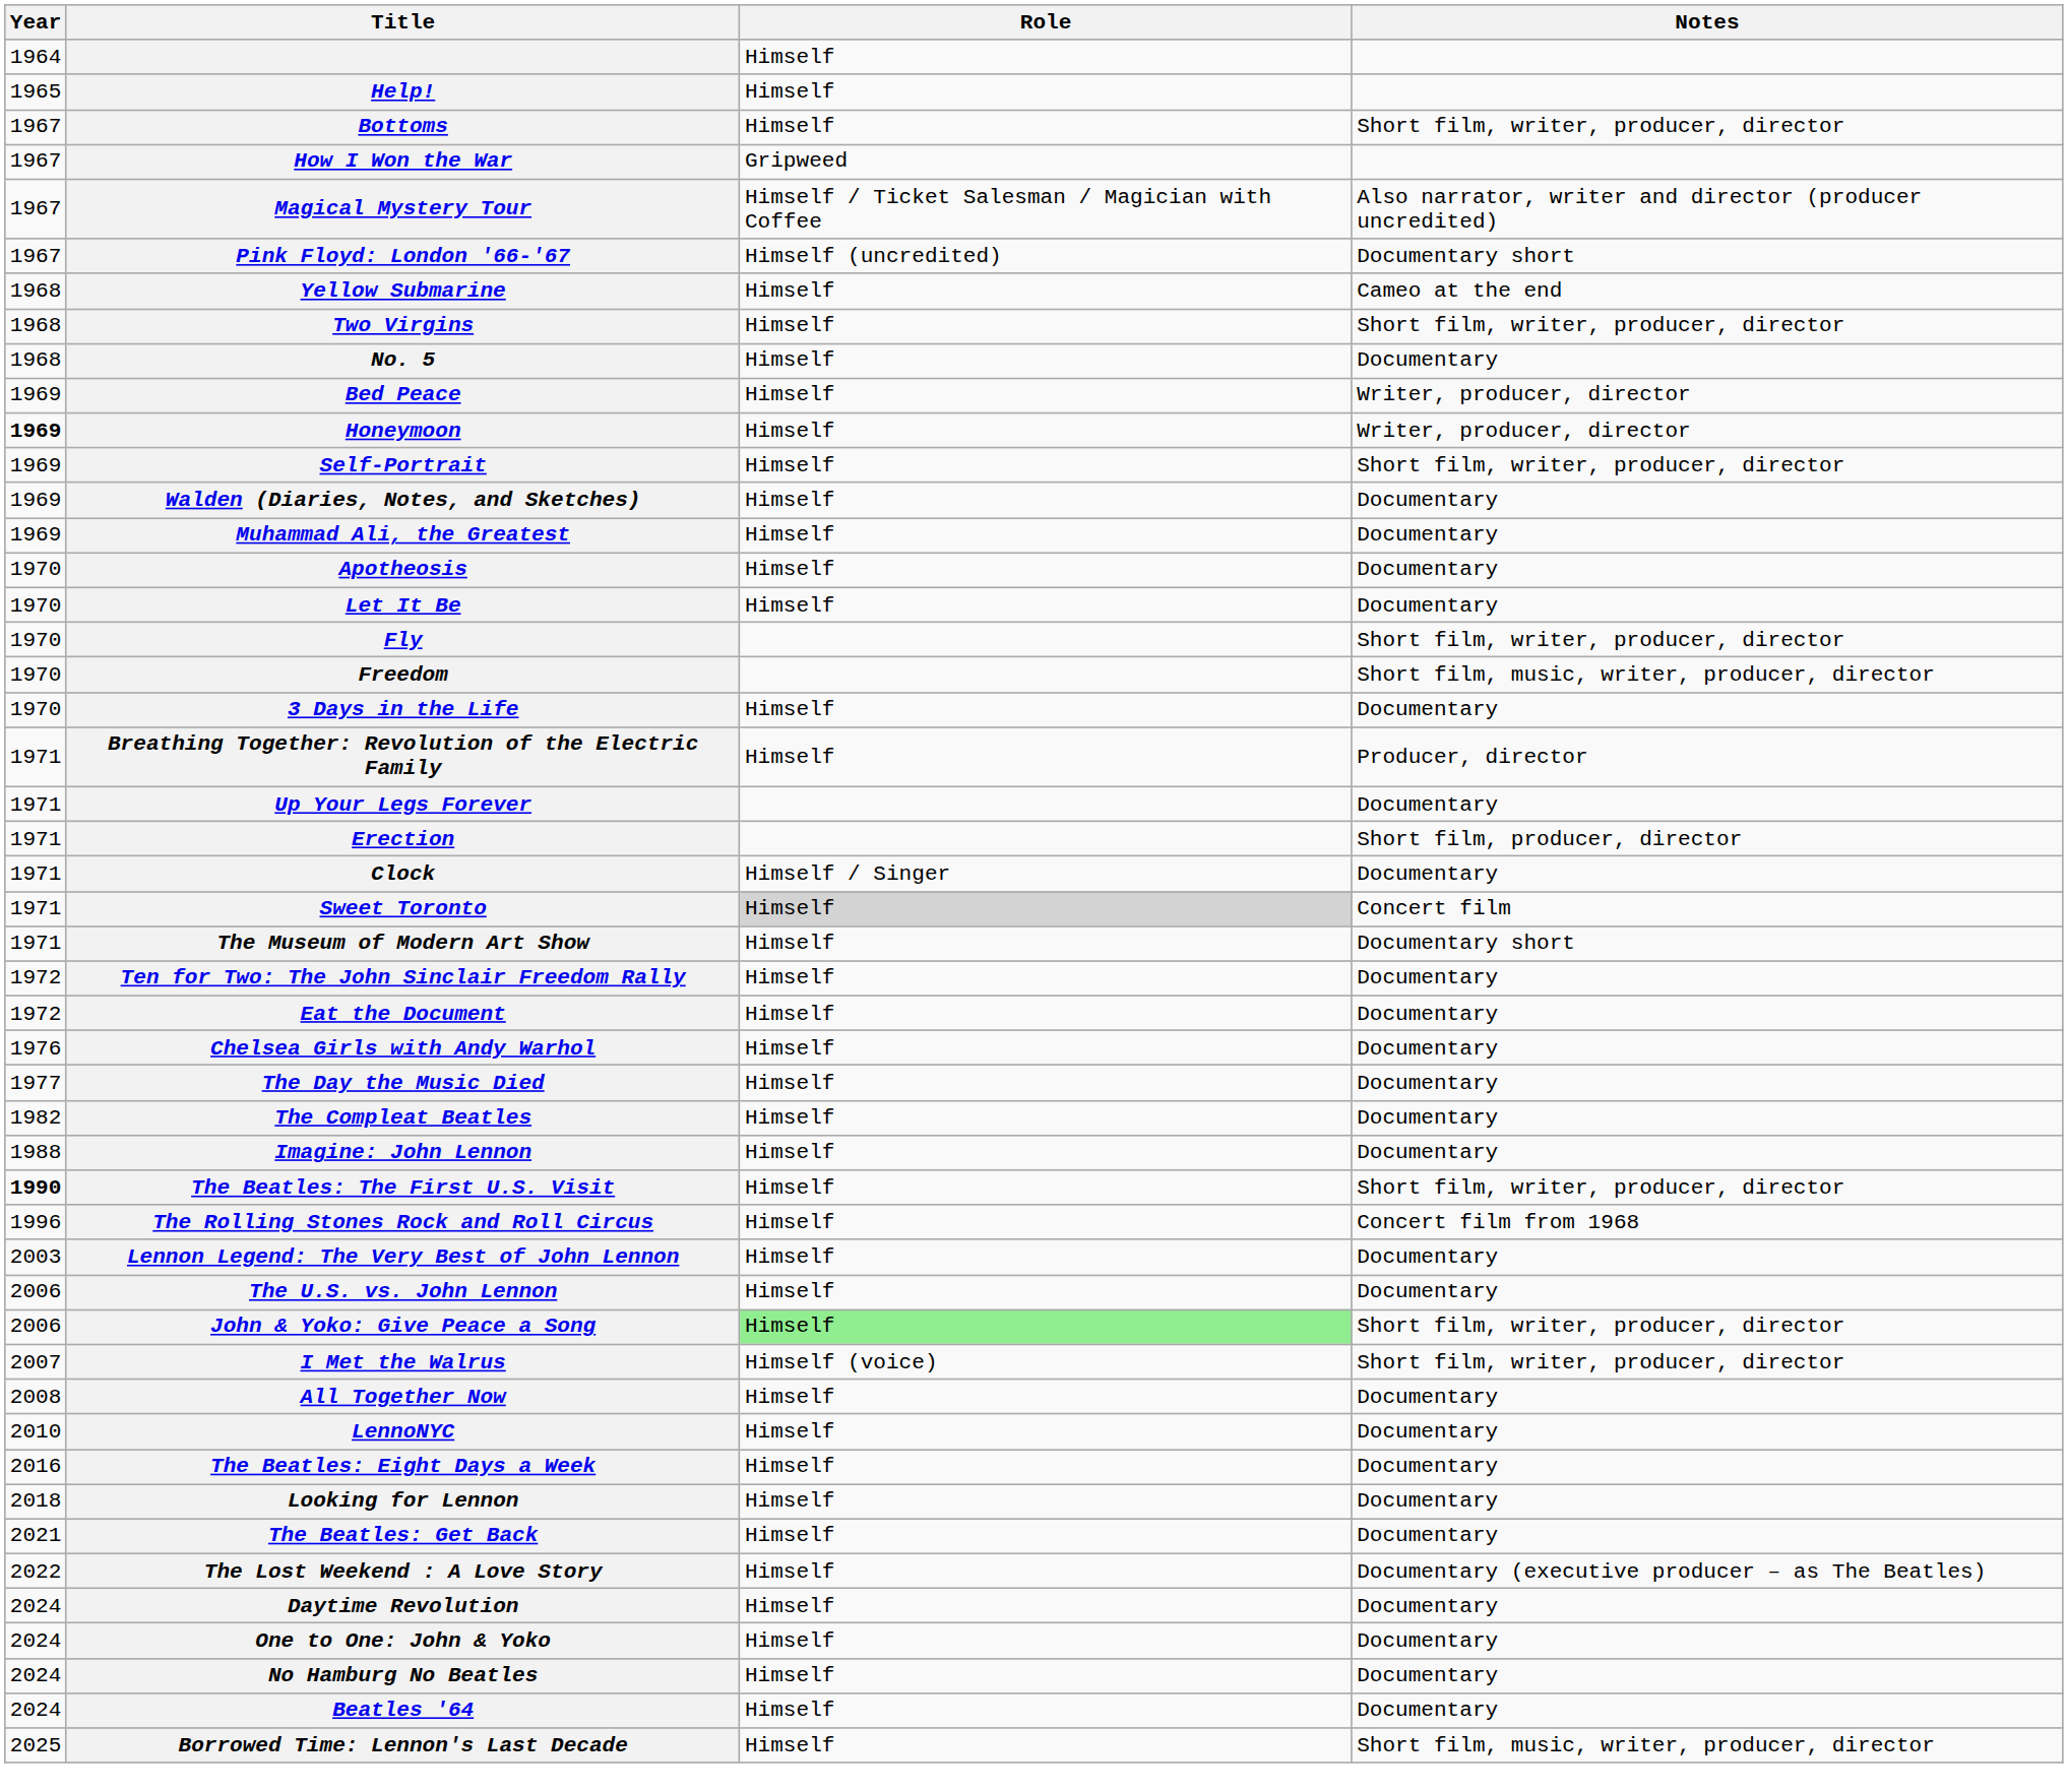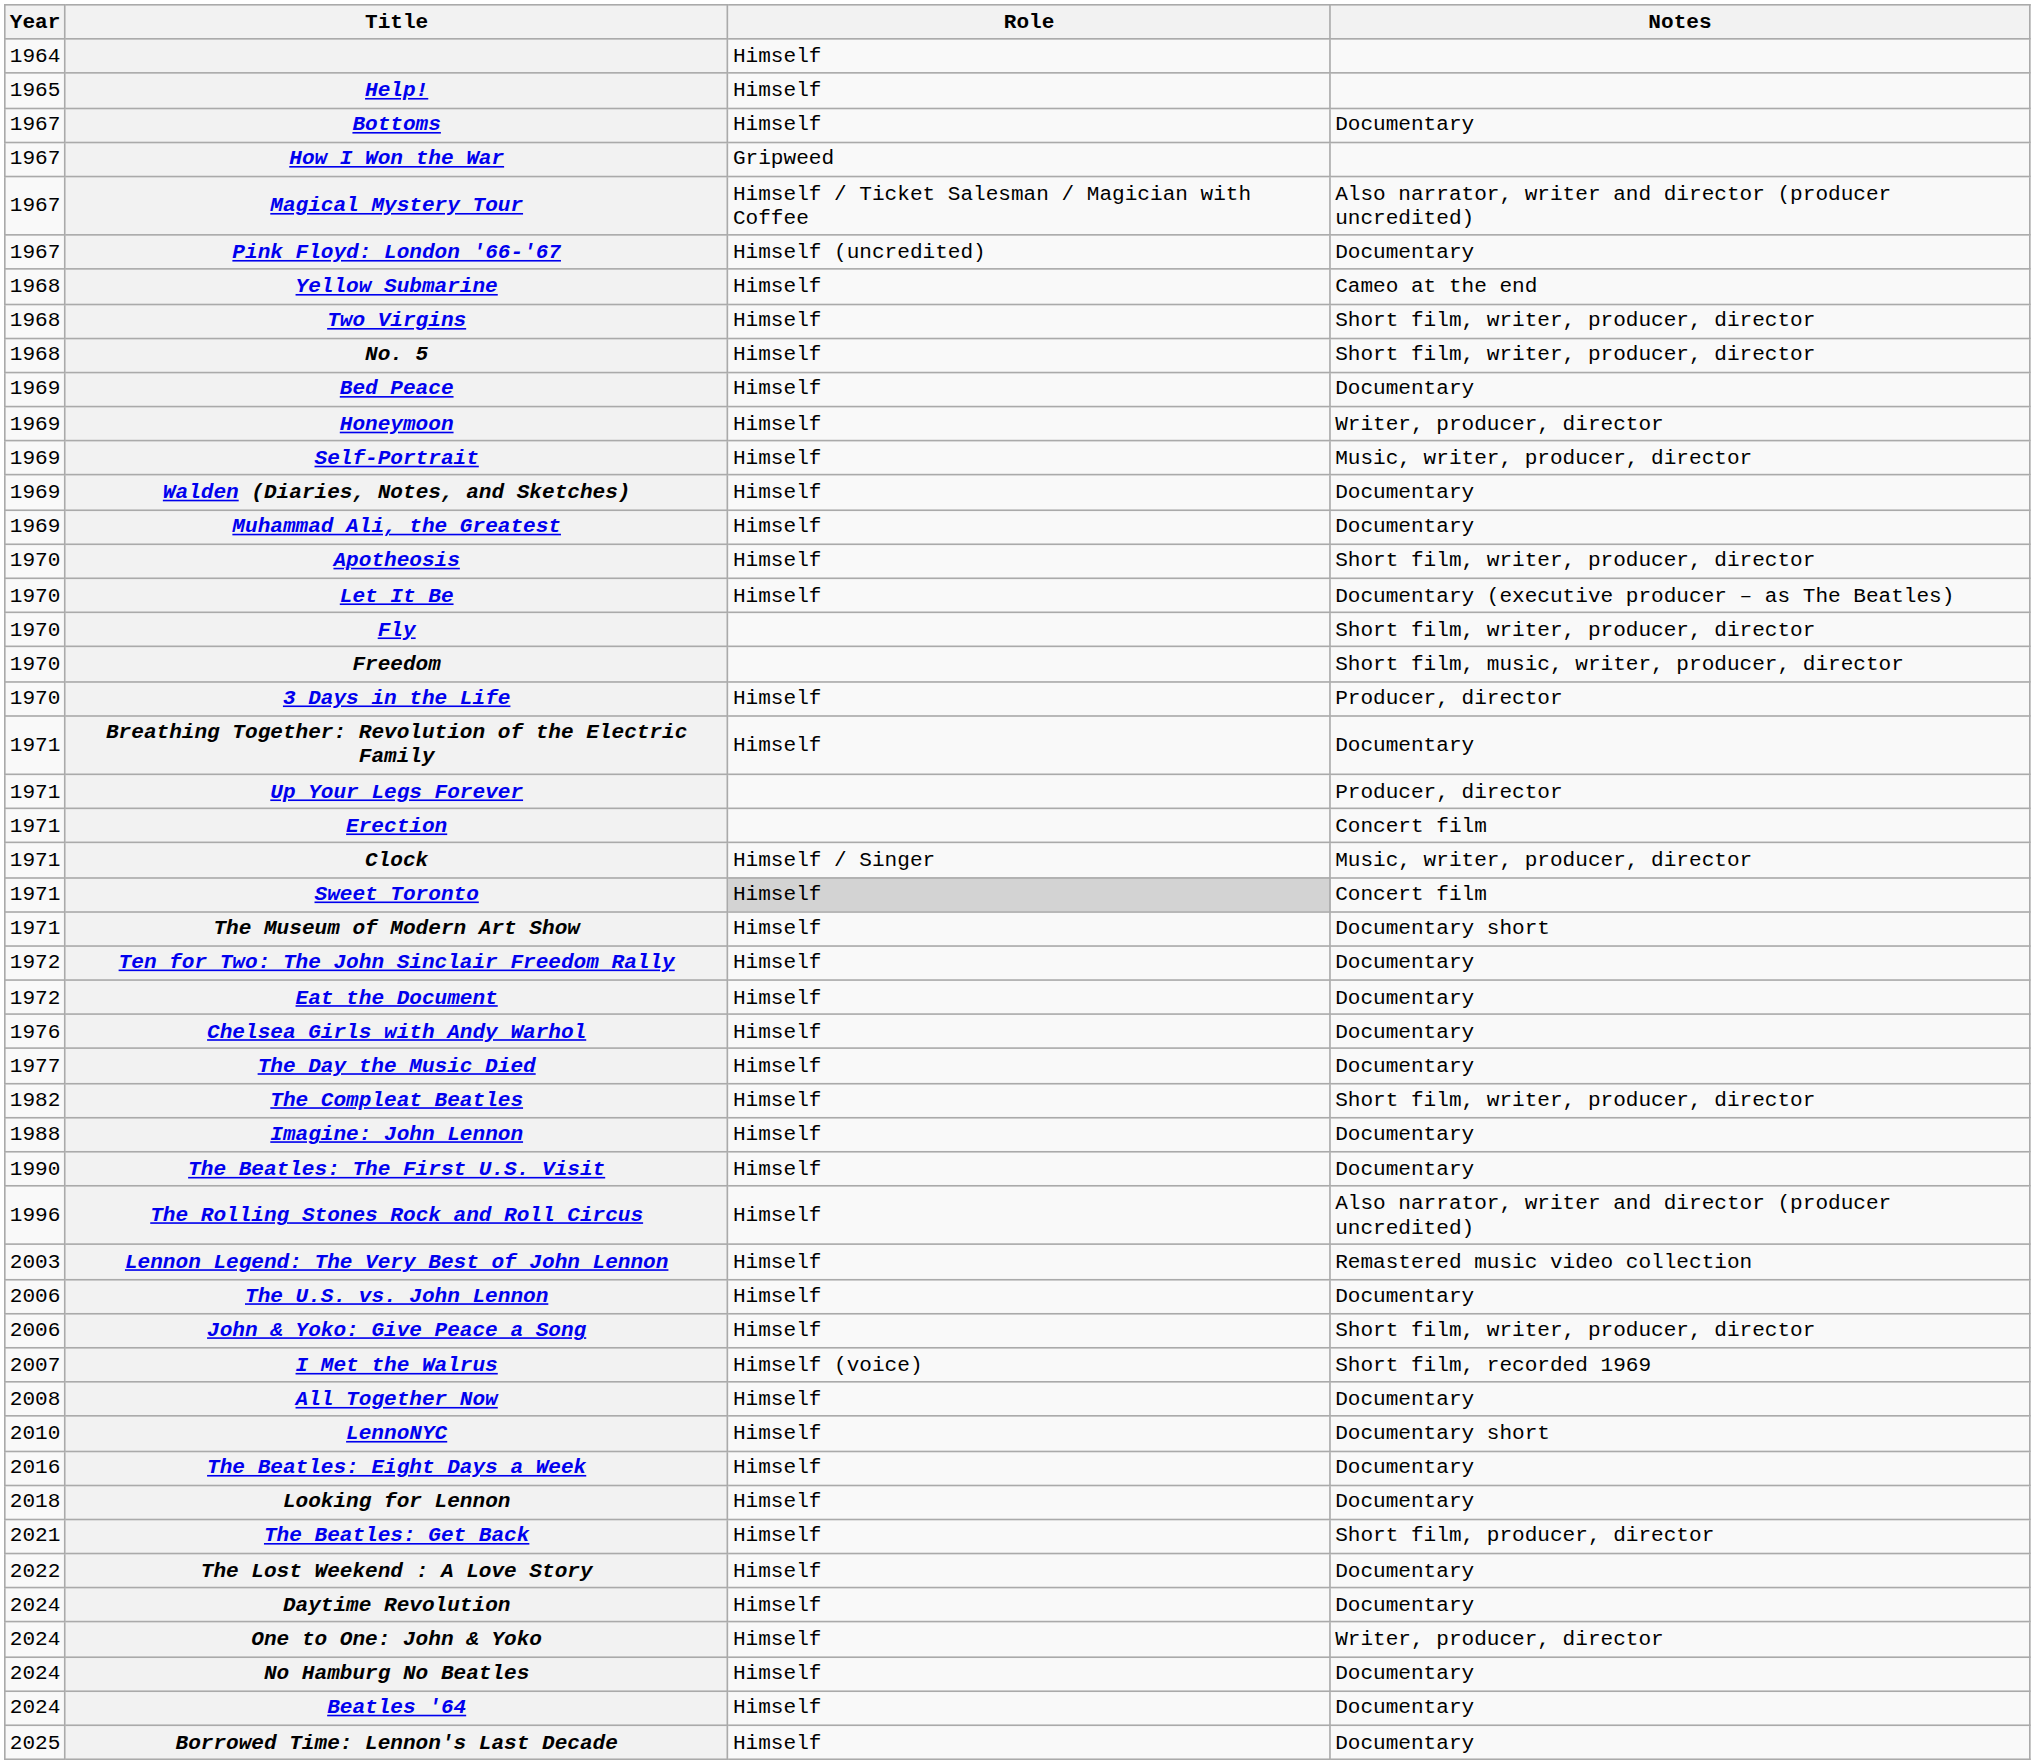Bottoms | Notes: Short film, writer, producer, director -> Documentary
Pink Floyd: London '66-'67 | Notes: Documentary short -> Documentary
No. 5 | Notes: Documentary -> Short film, writer, producer, director
Bed Peace | Notes: Writer, producer, director -> Documentary
Honeymoon | Year: bold -> normal
Self-Portrait | Notes: Short film, writer, producer, director -> Music, writer, producer, director
Apotheosis | Notes: Documentary -> Short film, writer, producer, director
Let It Be | Notes: Documentary -> Documentary (executive producer – as The Beatles)
3 Days in the Life | Notes: Documentary -> Producer, director
Breathing Together: Revolution of the Electric Family | Notes: Producer, director -> Documentary
Up Your Legs Forever | Notes: Documentary -> Producer, director
Erection | Notes: Short film, producer, director -> Concert film
Clock | Notes: Documentary -> Music, writer, producer, director
The Compleat Beatles | Notes: Documentary -> Short film, writer, producer, director
The Beatles: The First U.S. Visit | Year: bold -> normal
The Beatles: The First U.S. Visit | Notes: Short film, writer, producer, director -> Documentary
The Rolling Stones Rock and Roll Circus | Notes: Concert film from 1968 -> Also narrator, writer and director (producer uncredited)
Lennon Legend: The Very Best of John Lennon | Notes: Documentary -> Remastered music video collection
John & Yoko: Give Peace a Song | Role: lightgreen background -> no background
I Met the Walrus | Notes: Short film, writer, producer, director -> Short film, recorded 1969
LennoNYC | Notes: Documentary -> Documentary short
The Beatles: Get Back | Notes: Documentary -> Short film, producer, director
The Lost Weekend : A Love Story | Notes: Documentary (executive producer – as The Beatles) -> Documentary
One to One: John & Yoko | Notes: Documentary -> Writer, producer, director
Borrowed Time: Lennon's Last Decade | Notes: Short film, music, writer, producer, director -> Documentary
